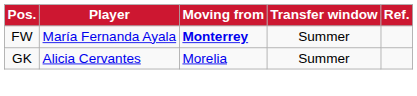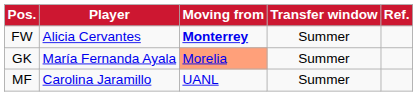FW | Player: María Fernanda Ayala -> Alicia Cervantes
GK | Player: Alicia Cervantes -> María Fernanda Ayala
GK | Moving from: no background -> lightsalmon background
+ row: MF | Carolina Jaramillo | UANL | Summer
